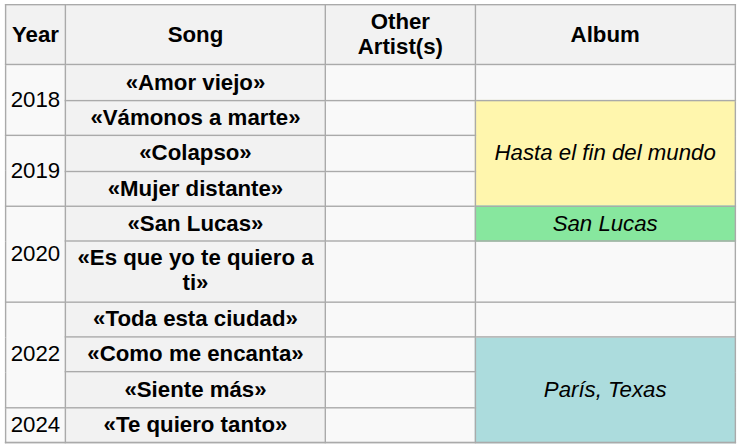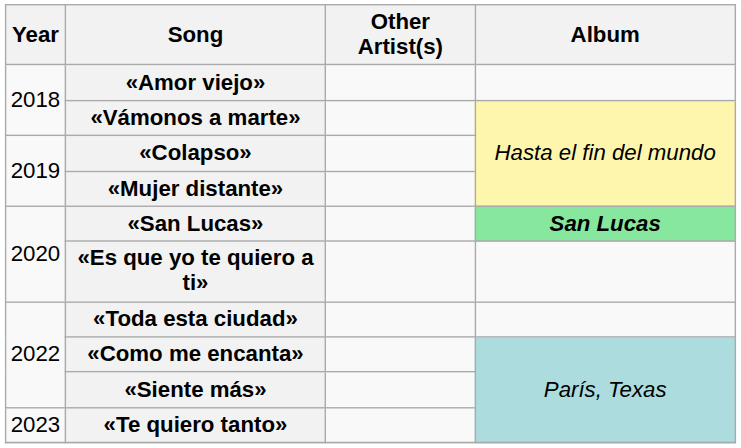«San Lucas» | Album: normal -> bold
«Te quiero tanto» | Year: 2024 -> 2023
